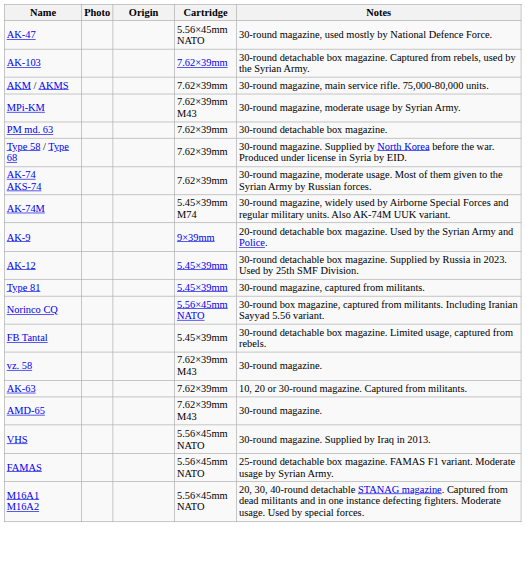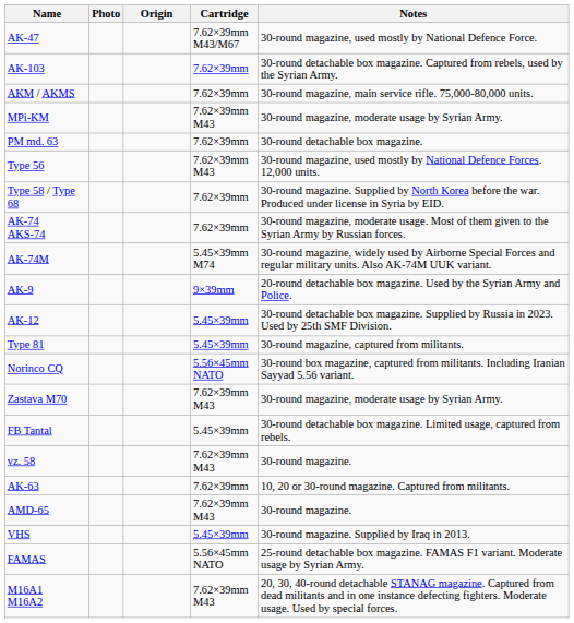AK-47 | Cartridge: 5.56×45mm NATO -> 7.62×39mm M43/M67
+ row: Type 56 | 7.62×39mm M43 | 30-round magazine, used mostly by National Defence Forces. 12,000 units.
+ row: Zastava M70 | 7.62×39mm M43 | 30-round magazine, moderate usage by Syrian Army.
VHS | Cartridge: 5.56×45mm NATO -> 5.45×39mm
M16A1 M16A2 | Cartridge: 5.56×45mm NATO -> 7.62×39mm M43
